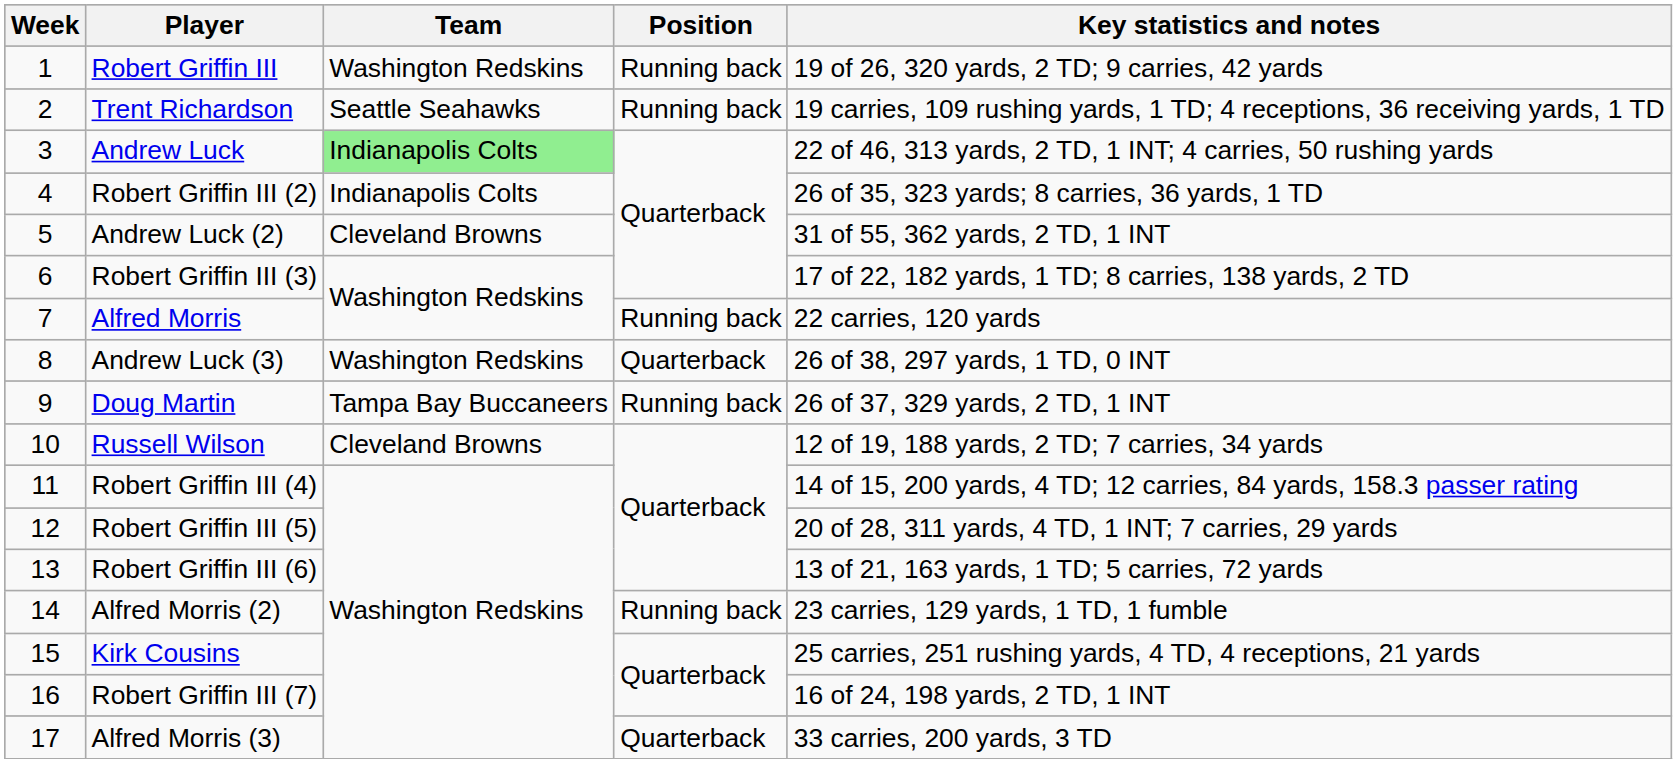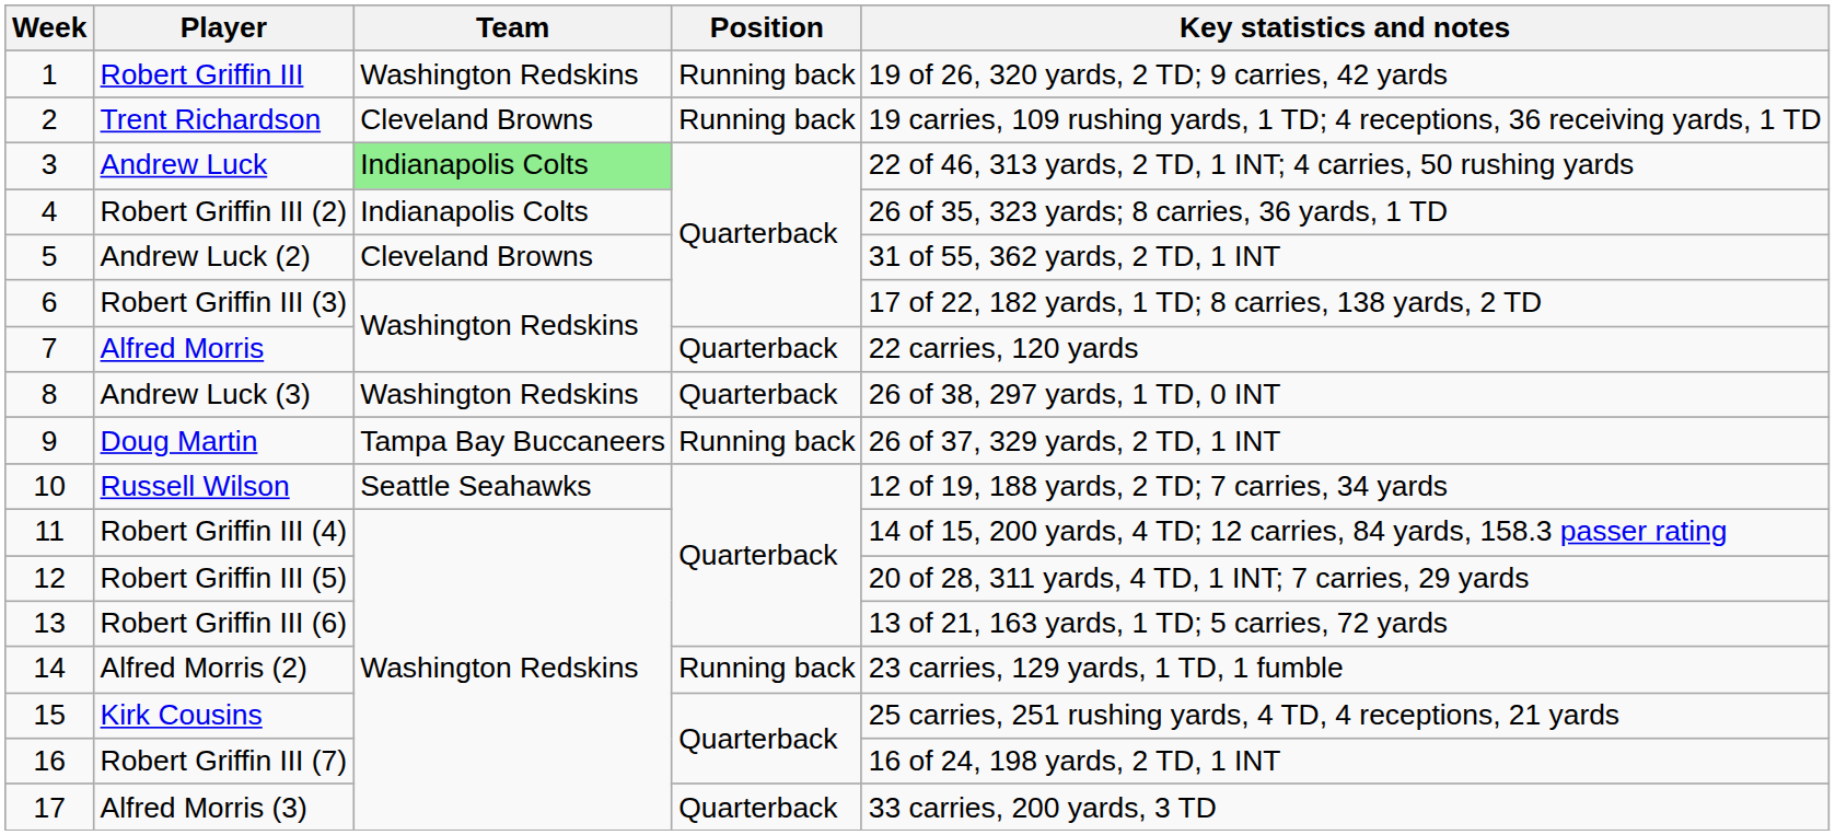Trent Richardson | Team: Seattle Seahawks -> Cleveland Browns
Alfred Morris | Position: Running back -> Quarterback
Russell Wilson | Team: Cleveland Browns -> Seattle Seahawks
